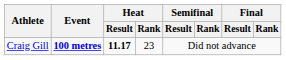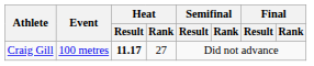Craig Gill | Event: bold -> normal
Craig Gill | Heat / Rank: 23 -> 27
